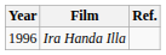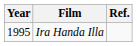Ira Handa Illa | Year: 1996 -> 1995
